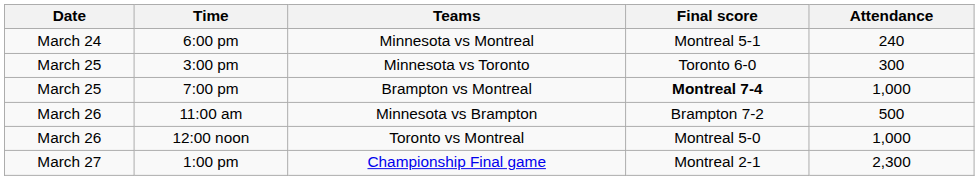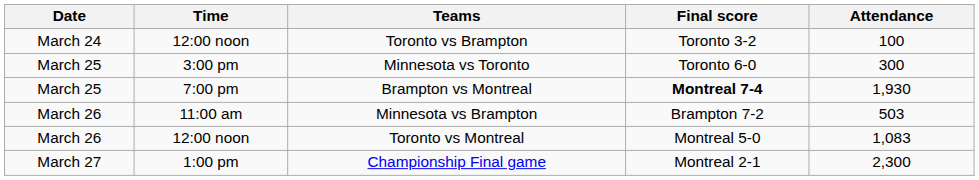+ row: March 24 | 12:00 noon | Toronto vs Brampton | Toronto 3-2 | 100
- row: March 24 | 6:00 pm | Minnesota vs Montreal | Montreal 5-1 | 240
Brampton vs Montreal | Attendance: 1,000 -> 1,930
Minnesota vs Brampton | Attendance: 500 -> 503
Toronto vs Montreal | Attendance: 1,000 -> 1,083
